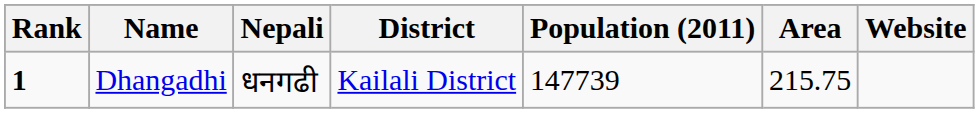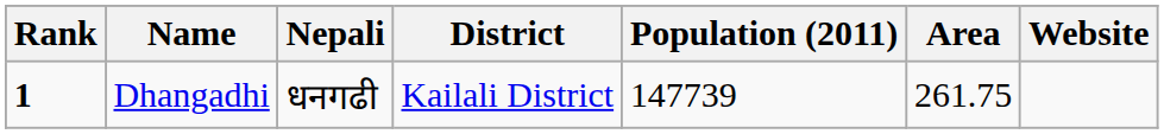Dhangadhi | Area: 215.75 -> 261.75
